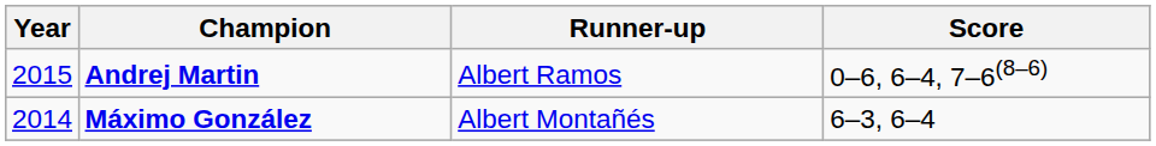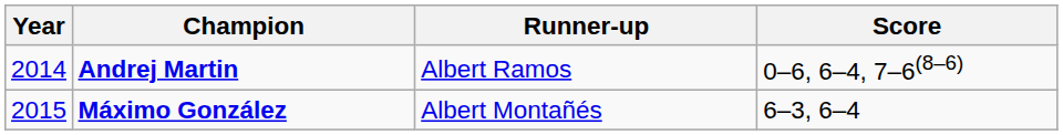Andrej Martin | Year: 2015 -> 2014
Máximo González | Year: 2014 -> 2015
